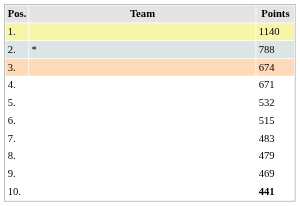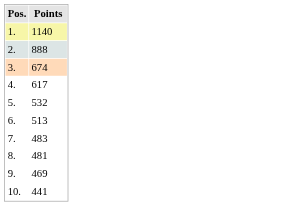- column: Team | *
2. | Points: 788 -> 888
4. | Points: 671 -> 617
6. | Points: 515 -> 513
8. | Points: 479 -> 481
10. | Points: bold -> normal
